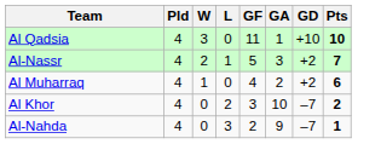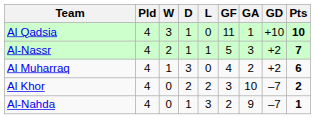+ column: D | 1 | 1 | 3 | 2 | 1
